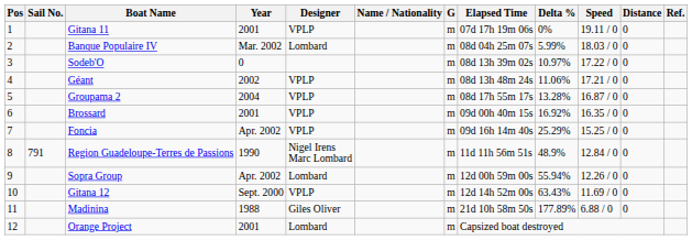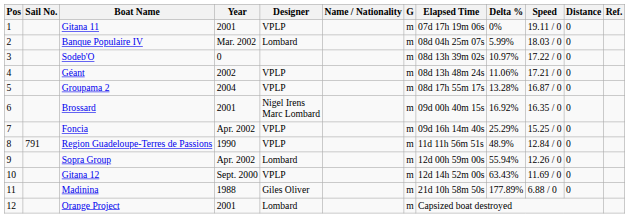Brossard | Designer: VPLP -> Nigel Irens Marc Lombard
Region Guadeloupe-Terres de Passions | Designer: Nigel Irens Marc Lombard -> VPLP
